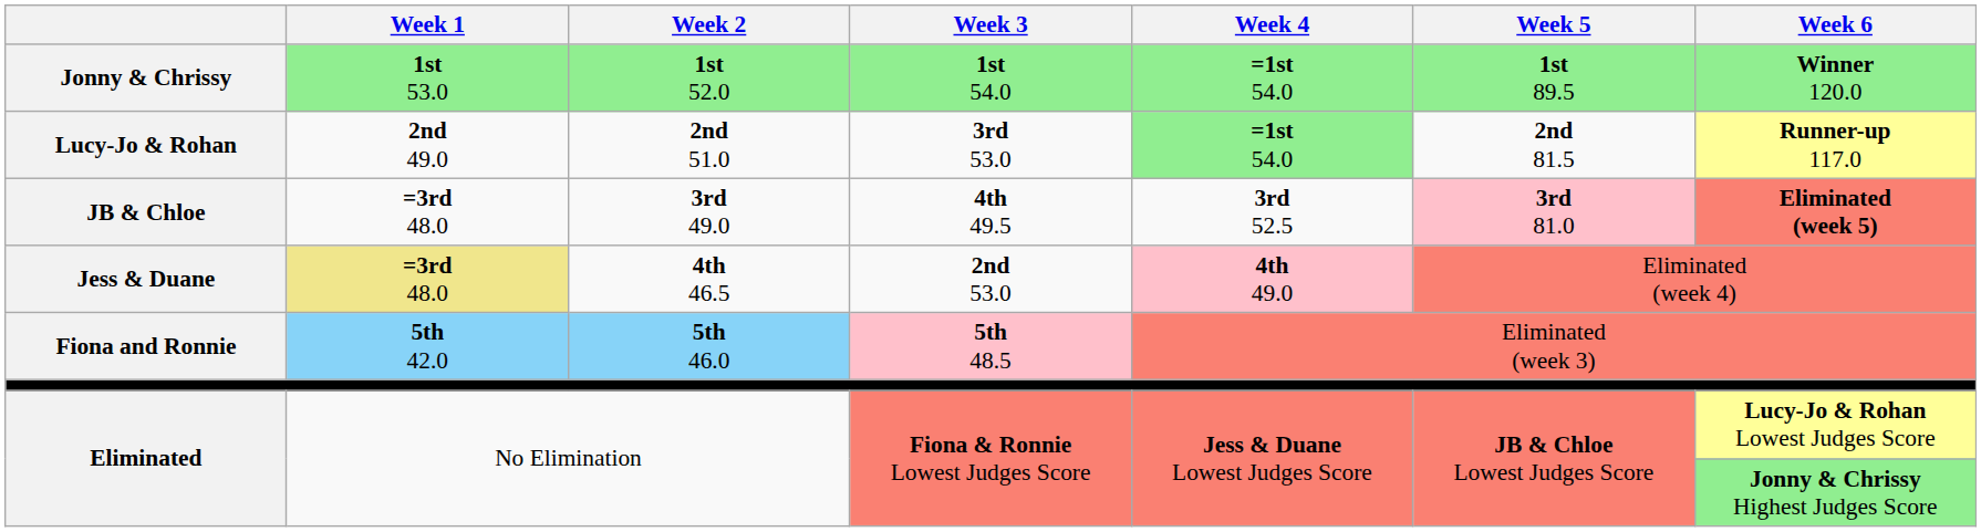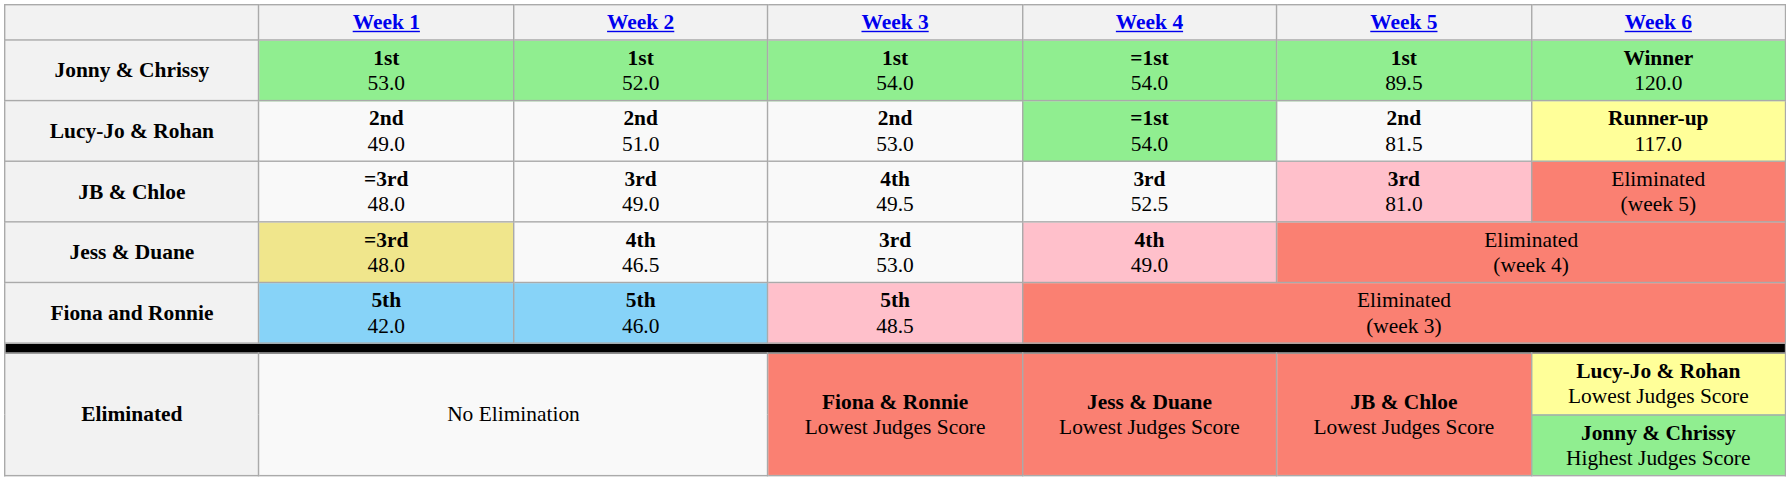Lucy-Jo & Rohan | Week 3: 3rd 53.0 -> 2nd 53.0
JB & Chloe | Week 6: bold -> normal
Jess & Duane | Week 3: 2nd 53.0 -> 3rd 53.0
